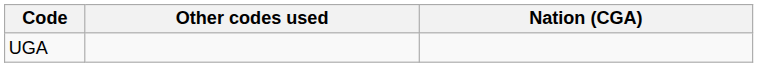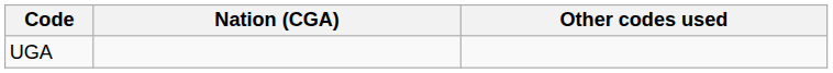columns swapped: Nation (CGA) <-> Other codes used
